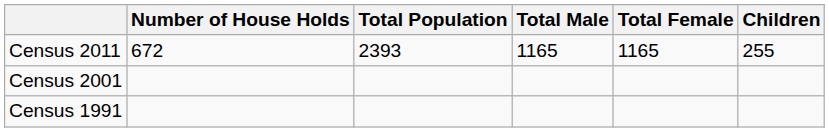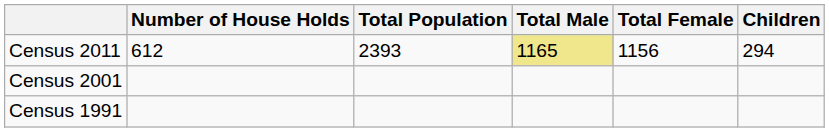Census 2011 | Number of House Holds: 672 -> 612
Census 2011 | Total Male: no background -> khaki background
Census 2011 | Total Female: 1165 -> 1156
Census 2011 | Children: 255 -> 294
